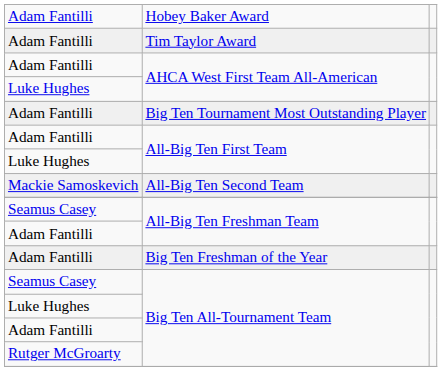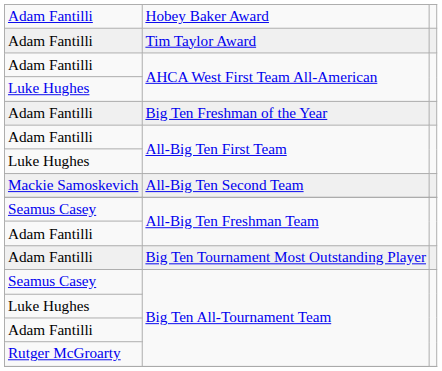rows swapped: Big Ten Freshman of the Year <-> Big Ten Tournament Most Outstanding Player
